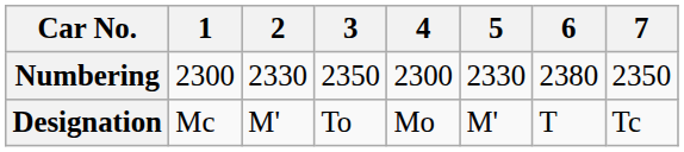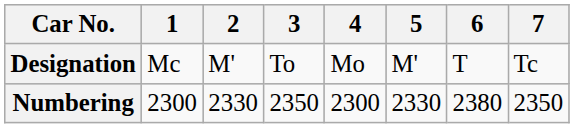rows swapped: Designation <-> Numbering
